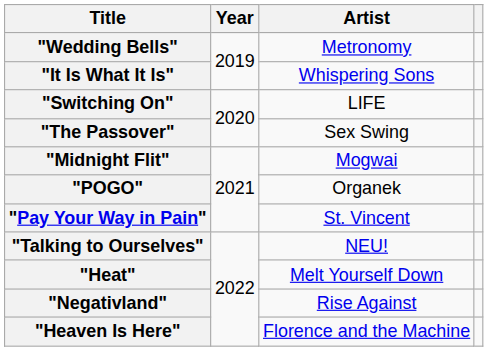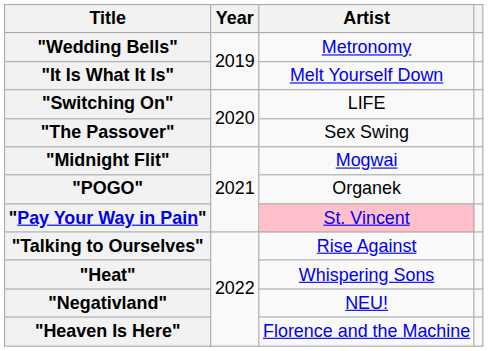"It Is What It Is" | Artist: Whispering Sons -> Melt Yourself Down
"Pay Your Way in Pain" | Artist: no background -> pink background
"Talking to Ourselves" | Artist: NEU! -> Rise Against
"Heat" | Artist: Melt Yourself Down -> Whispering Sons
"Negativland" | Artist: Rise Against -> NEU!
